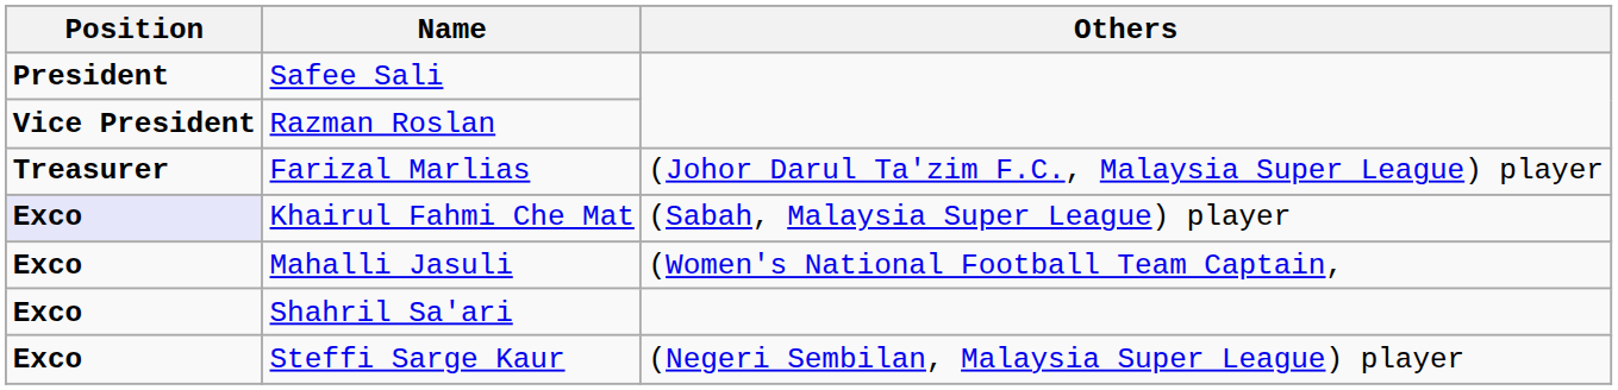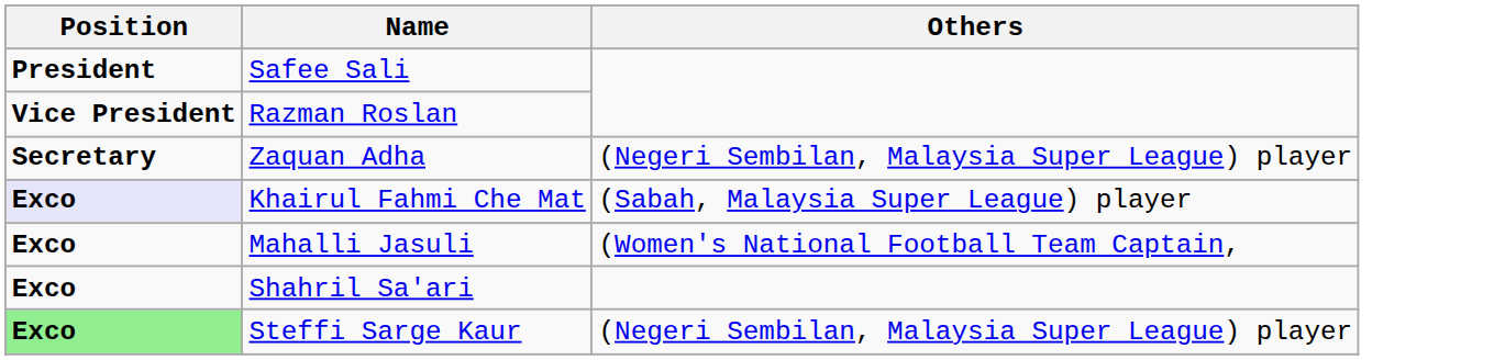+ row: Secretary | Zaquan Adha | (Negeri Sembilan, Malaysia Super League) player
- row: Treasurer | Farizal Marlias | (Johor Darul Ta'zim F.C., Malaysia Super League) player
Steffi Sarge Kaur | Position: no background -> lightgreen background
